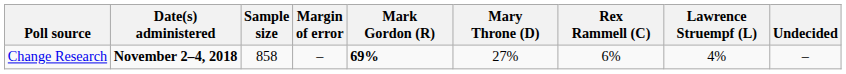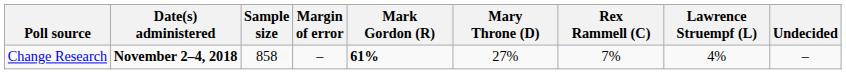Change Research | Mark Gordon (R): 69% -> 61%
Change Research | Rex Rammell (C): 6% -> 7%
